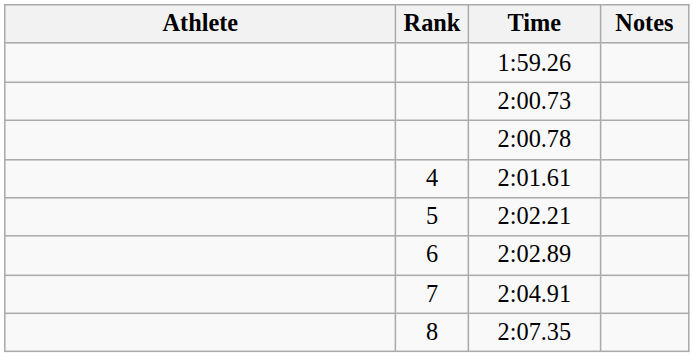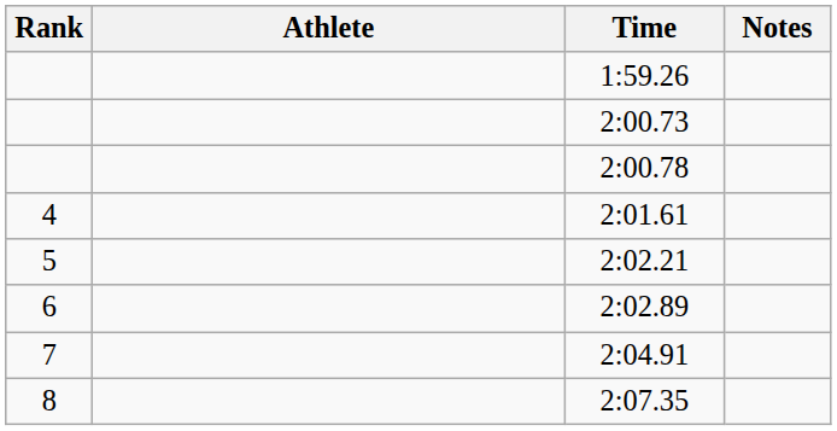columns swapped: Rank <-> Athlete
